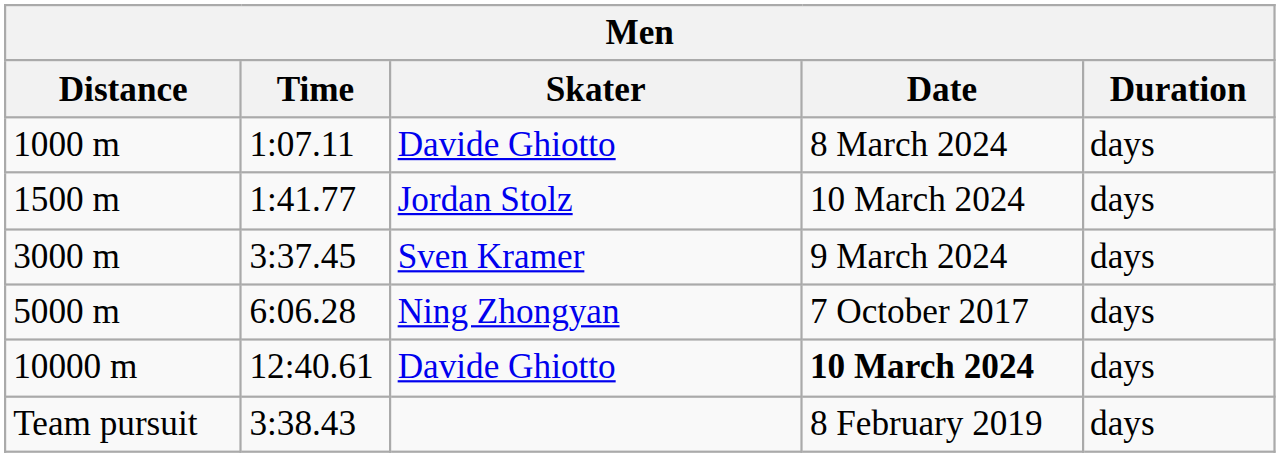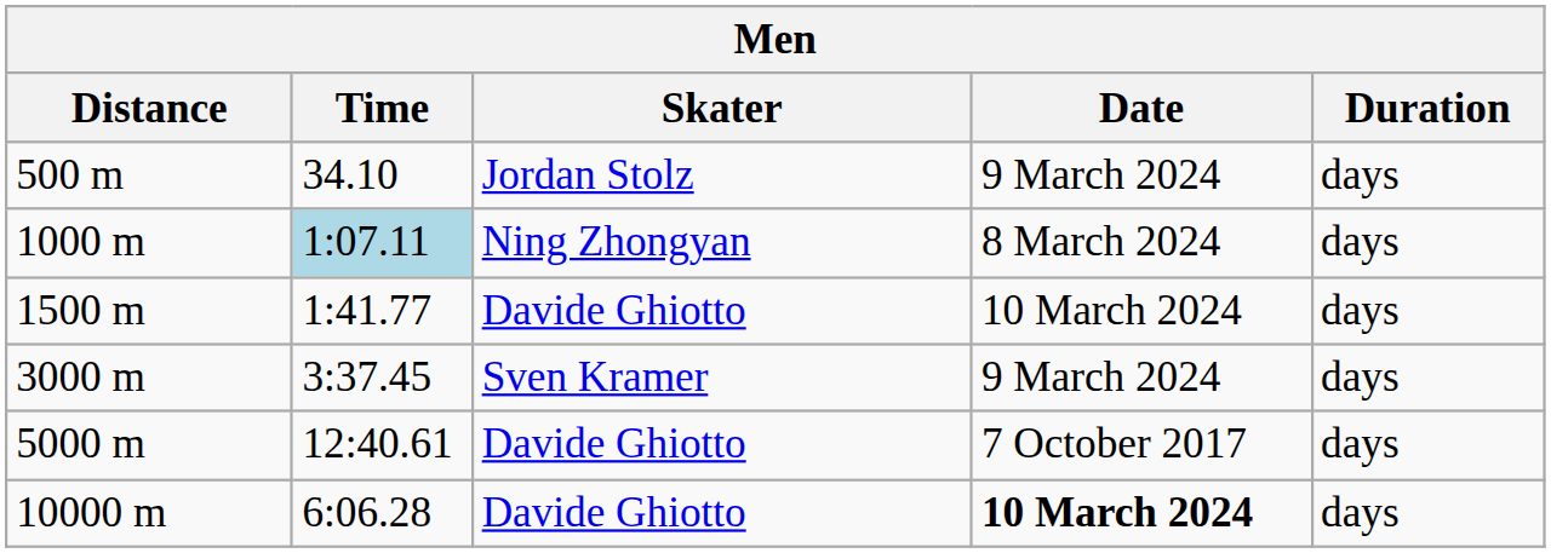+ row: 500 m | 34.10 | Jordan Stolz | 9 March 2024 | days
1000 m | Time: no background -> lightblue background
1000 m | Skater: Davide Ghiotto -> Ning Zhongyan
1500 m | Skater: Jordan Stolz -> Davide Ghiotto
5000 m | Time: 6:06.28 -> 12:40.61
5000 m | Skater: Ning Zhongyan -> Davide Ghiotto
10000 m | Time: 12:40.61 -> 6:06.28
- row: Team pursuit | 3:38.43 | 8 February 2019 | days
